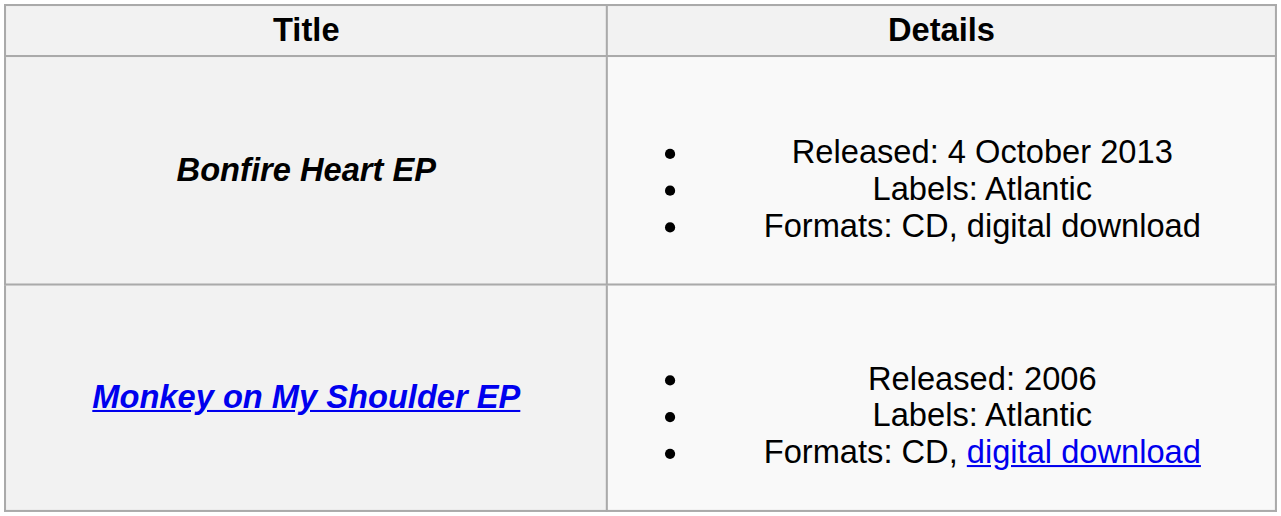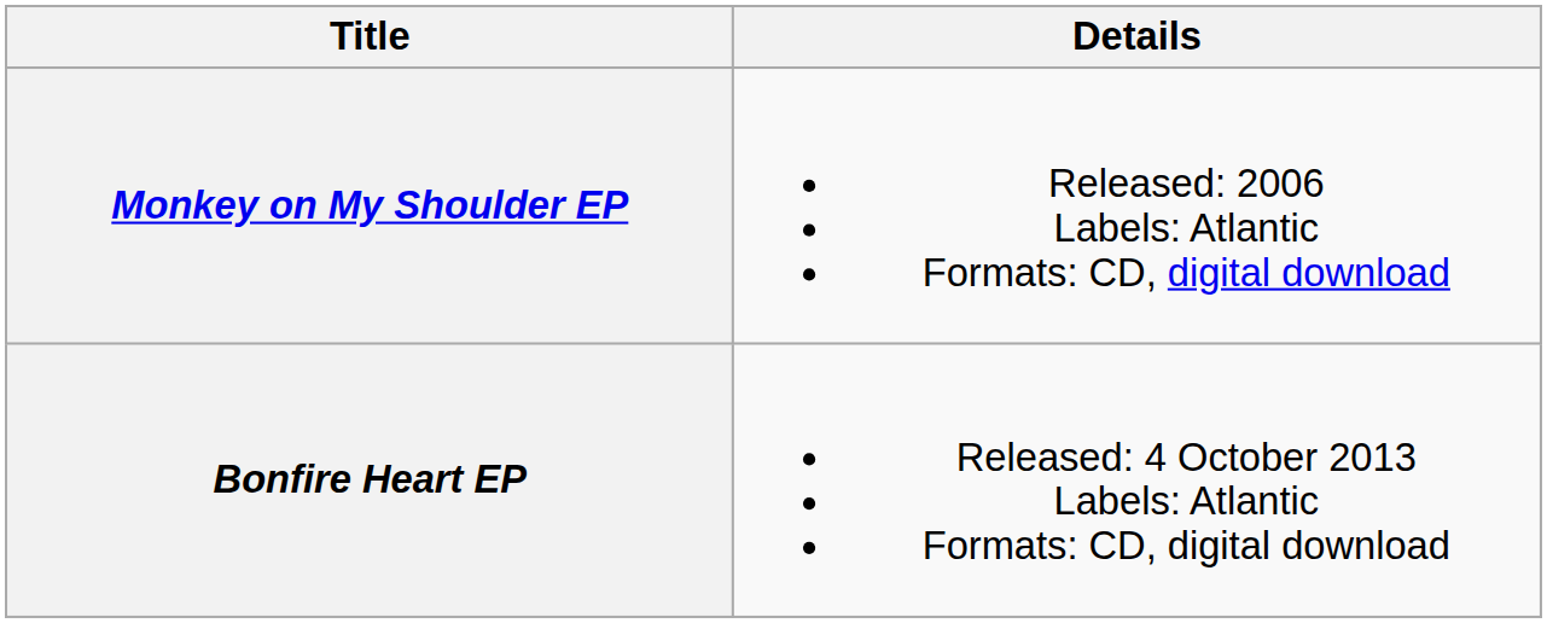rows swapped: Monkey on My Shoulder EP <-> Bonfire Heart EP
